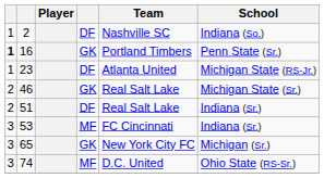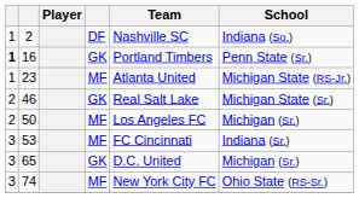23 | column 4: DF -> MF
+ row: 2 | 50 | MF | Los Angeles FC | Michigan (Sr.)
- row: 2 | 51 | DF | Real Salt Lake | Indiana (Sr.)
65 | Team: New York City FC -> D.C. United
74 | Team: D.C. United -> New York City FC
